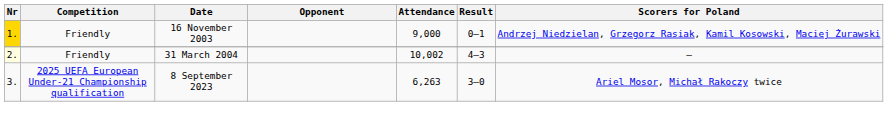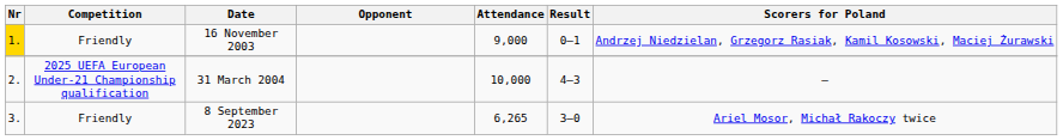31 March 2004 | Nr: lightyellow background -> no background
31 March 2004 | Competition: Friendly -> 2025 UEFA European Under-21 Championship qualification
31 March 2004 | Attendance: 10,002 -> 10,000
8 September 2023 | Competition: 2025 UEFA European Under-21 Championship qualification -> Friendly
8 September 2023 | Attendance: 6,263 -> 6,265
